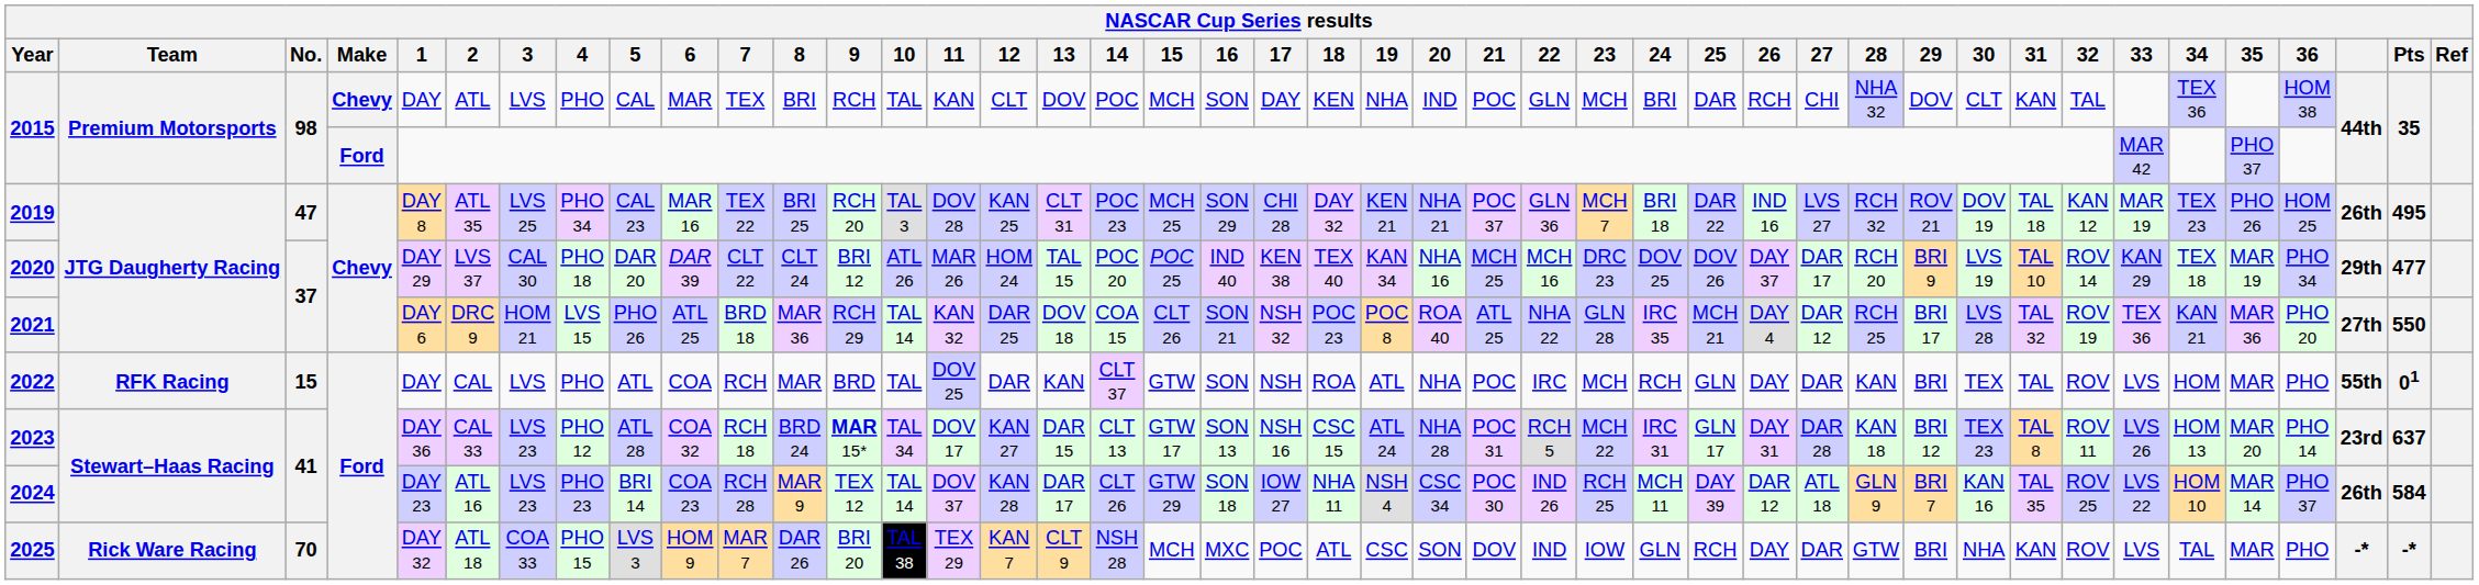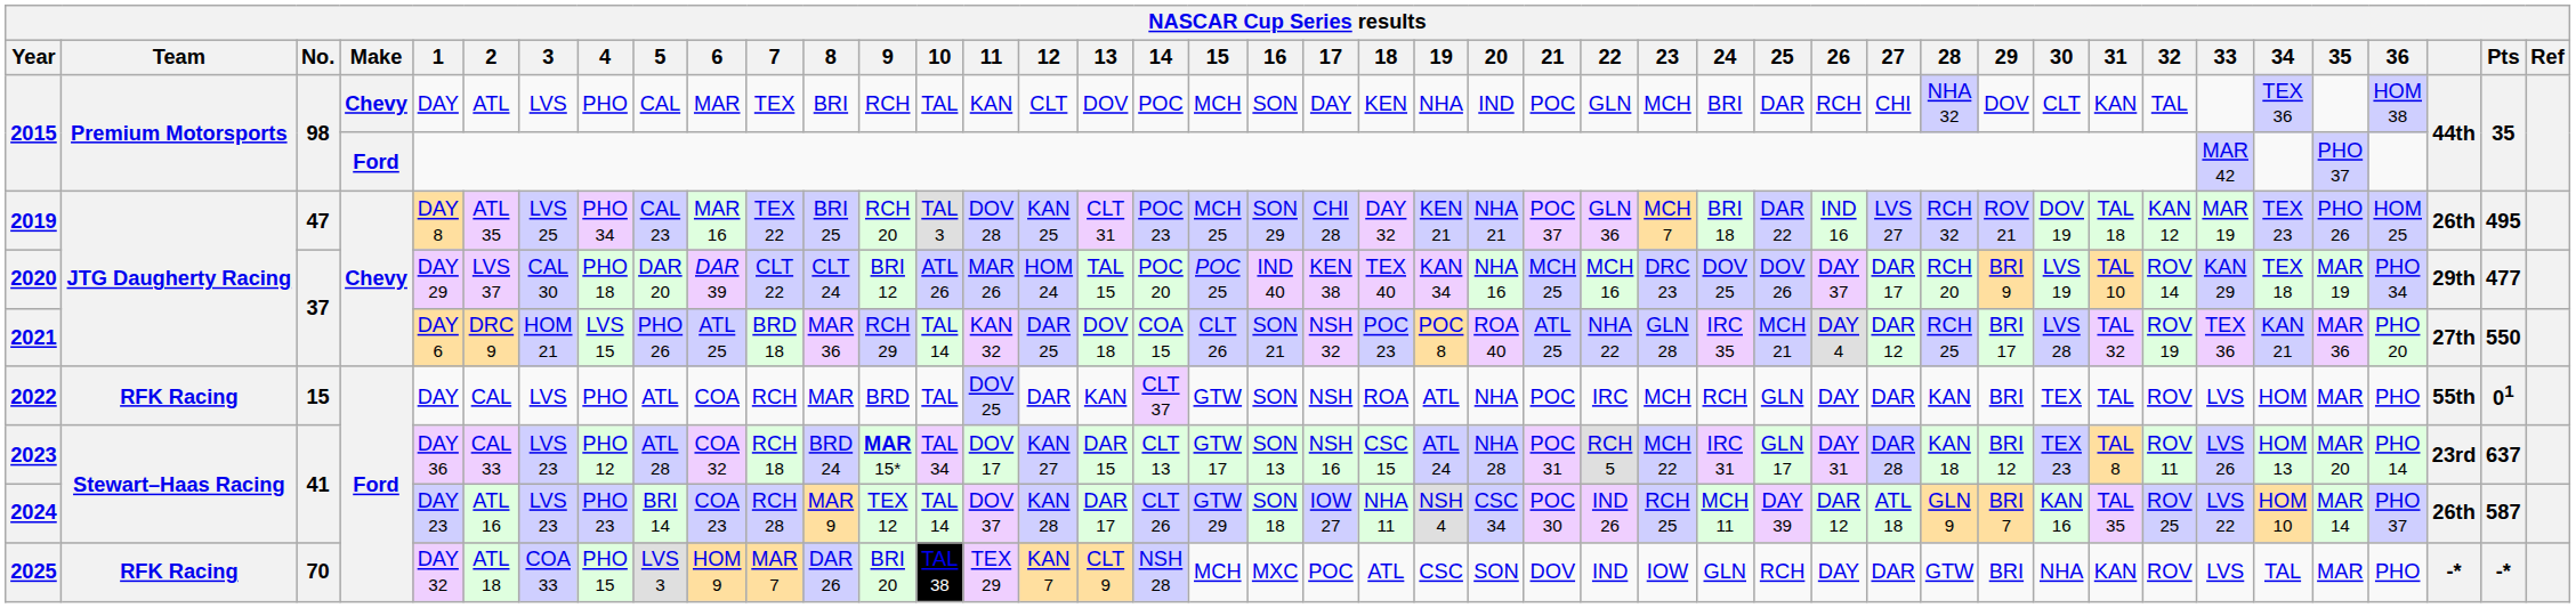2024 | Pts: 584 -> 587
2025 | Team: Rick Ware Racing -> RFK Racing
